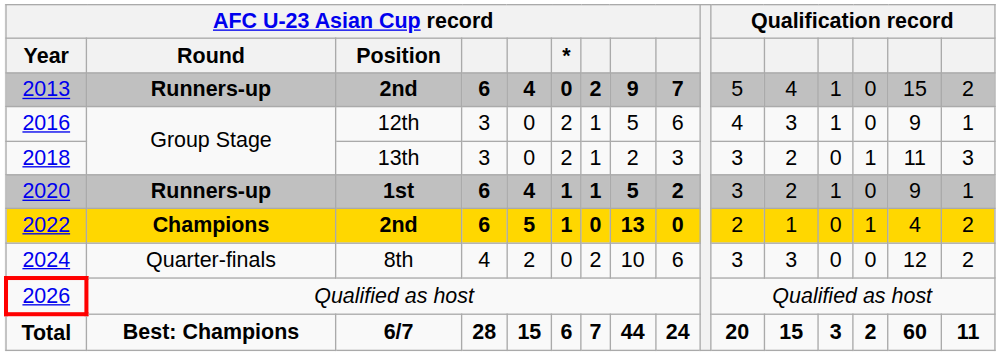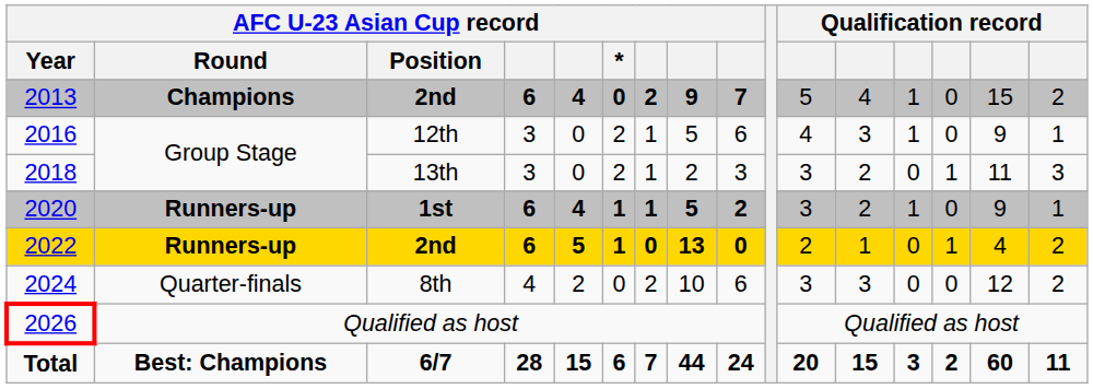2013 | AFC U-23 Asian Cup record / Round: Runners-up -> Champions
2022 | AFC U-23 Asian Cup record / Round: Champions -> Runners-up
